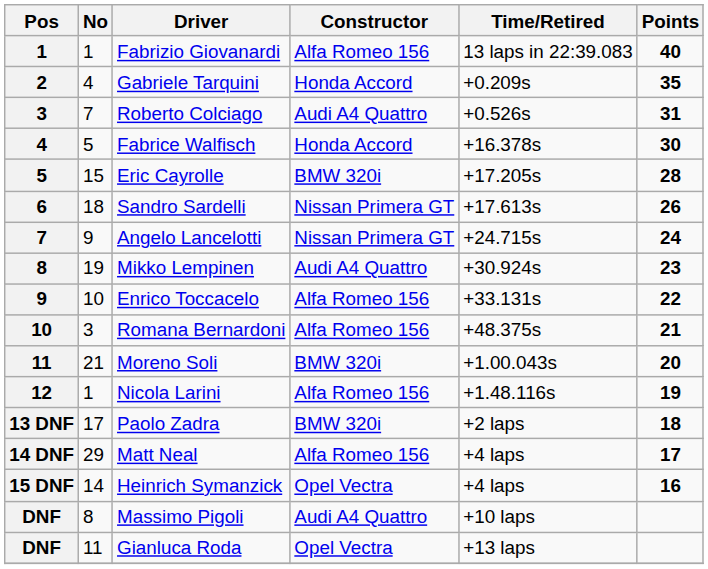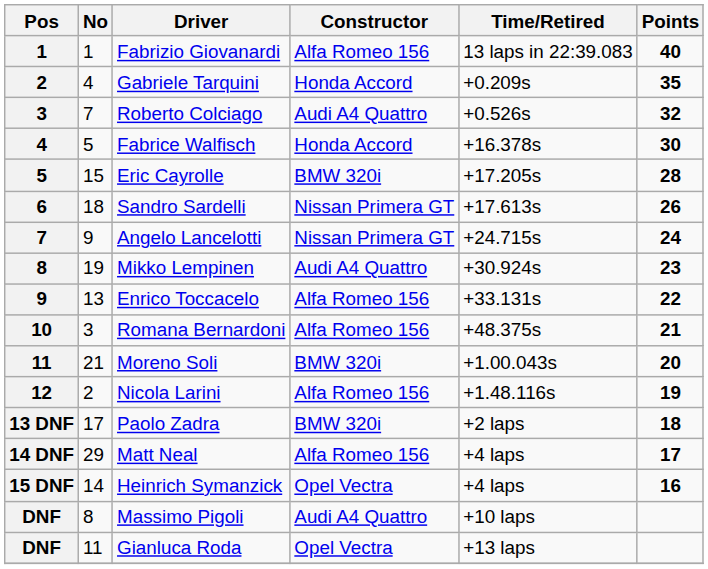Roberto Colciago | Points: 31 -> 32
Enrico Toccacelo | No: 10 -> 13
Nicola Larini | No: 1 -> 2
